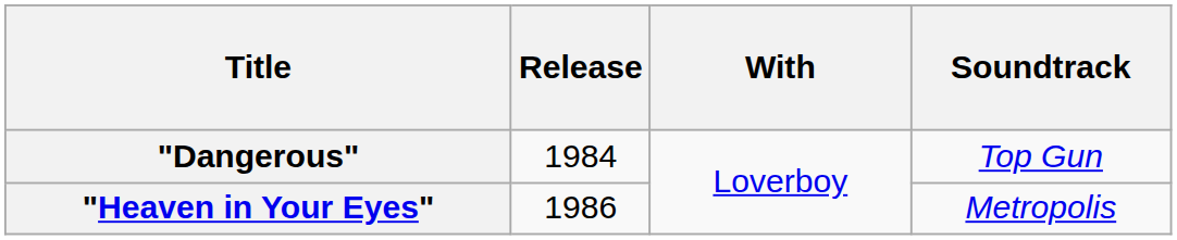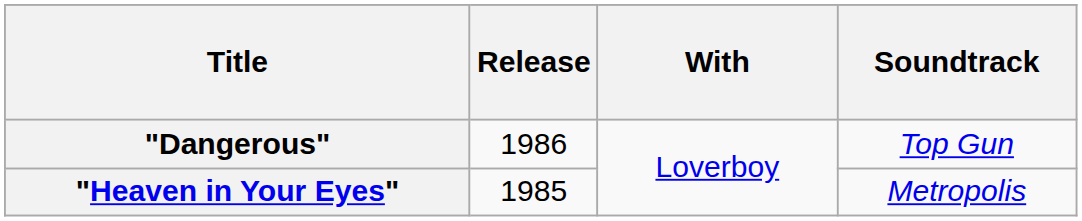"Dangerous" | Release: 1984 -> 1986
"Heaven in Your Eyes" | Release: 1986 -> 1985
